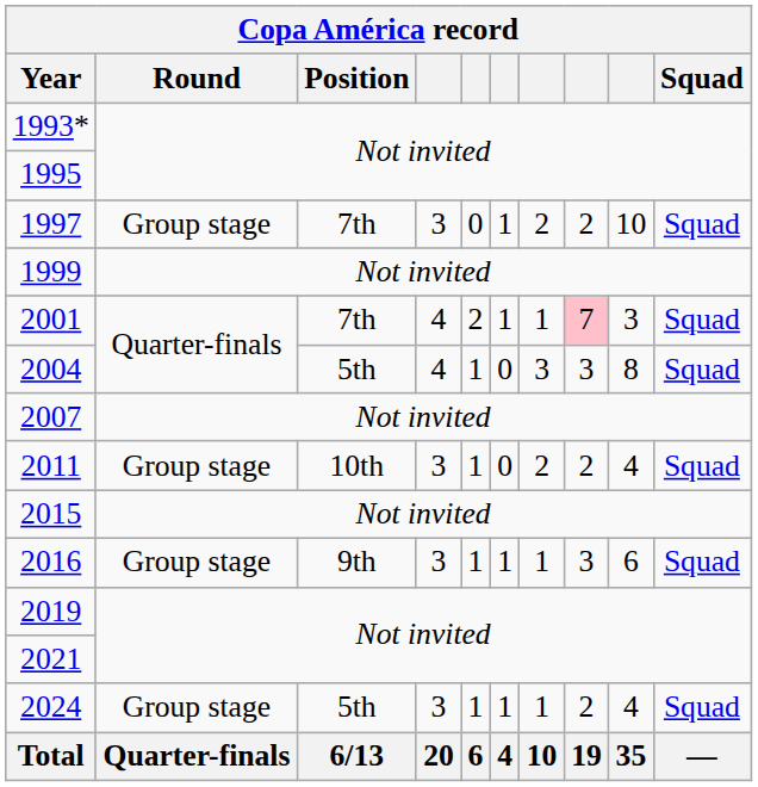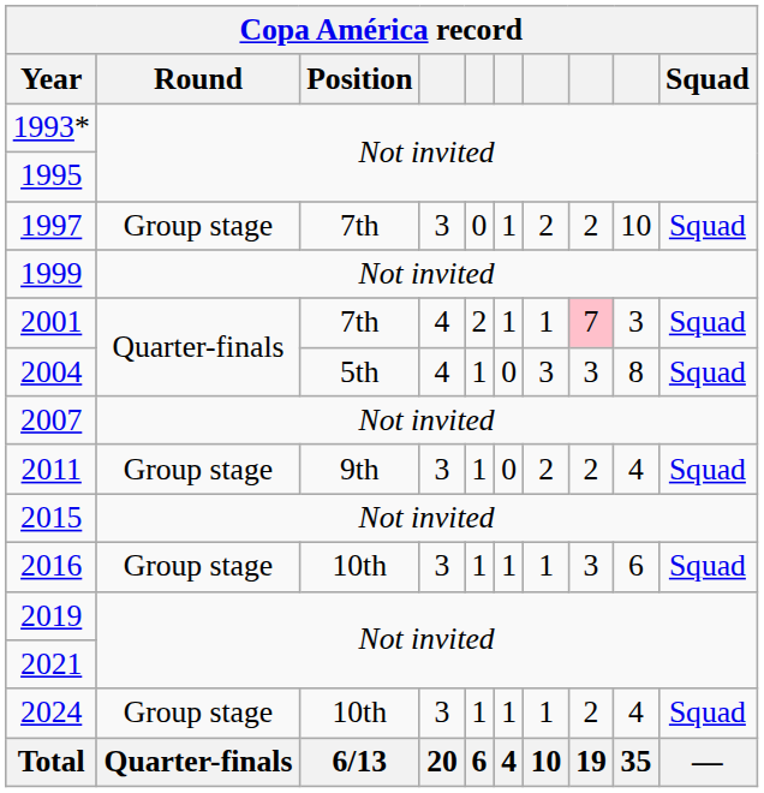2011 | Position: 10th -> 9th
2016 | Position: 9th -> 10th
2024 | Position: 5th -> 10th
